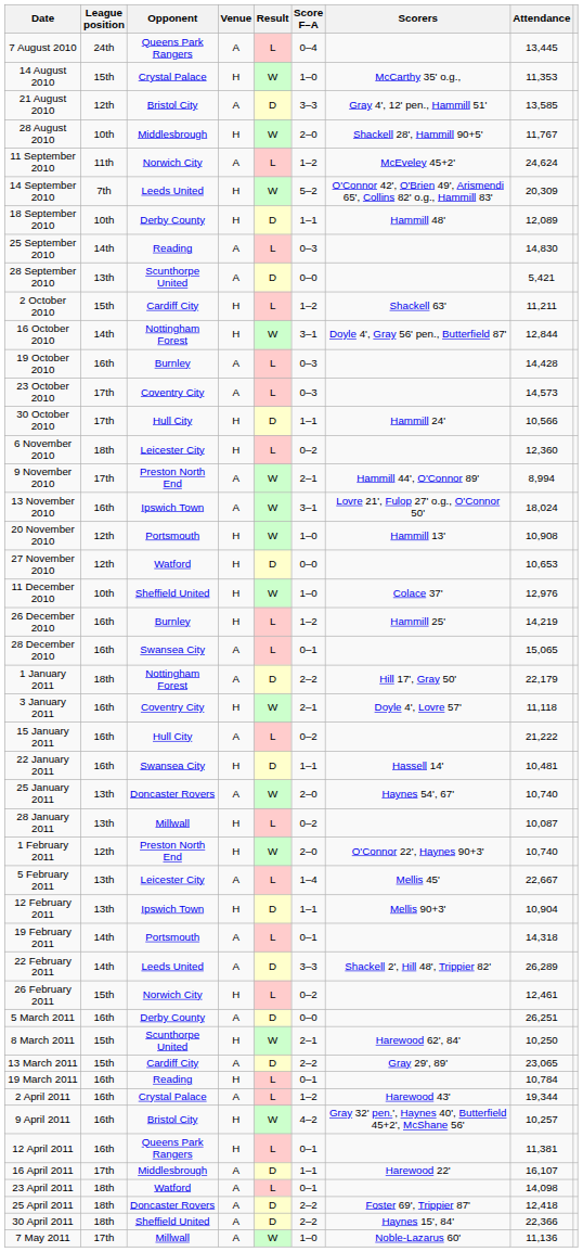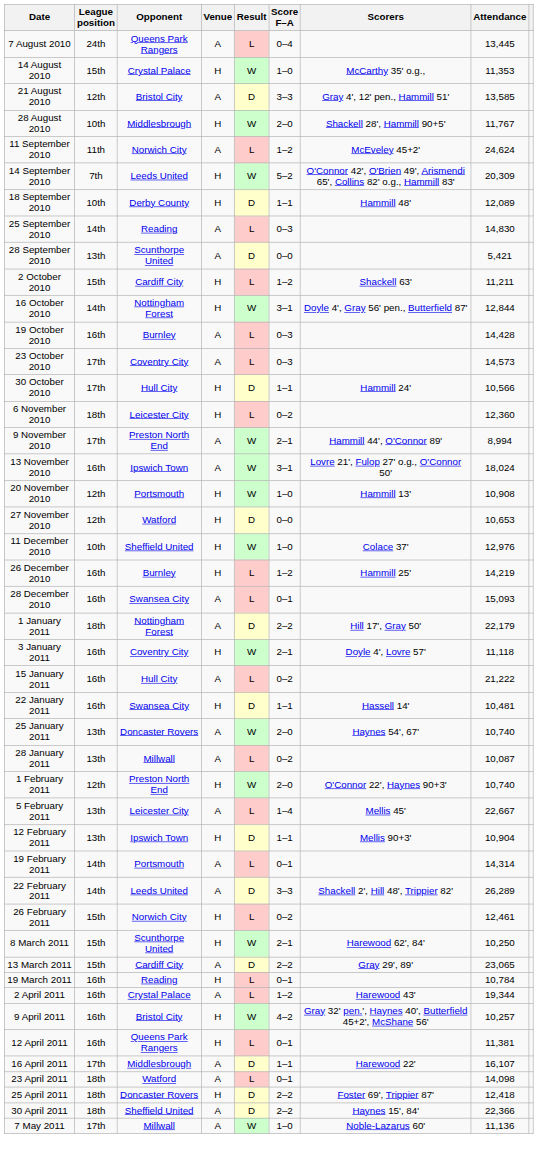28 December 2010 | Attendance: 15,065 -> 15,093
28 January 2011 | Venue: H -> A
19 February 2011 | Attendance: 14,318 -> 14,314
- row: 5 March 2011 | 16th | Derby County | A | D | 0–0 | 26,251
25 April 2011 | Venue: A -> H
